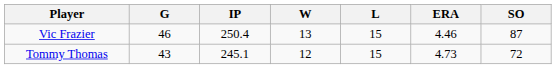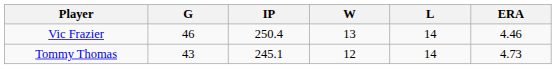- column: SO | 87 | 72
Vic Frazier | L: 15 -> 14
Tommy Thomas | L: 15 -> 14
